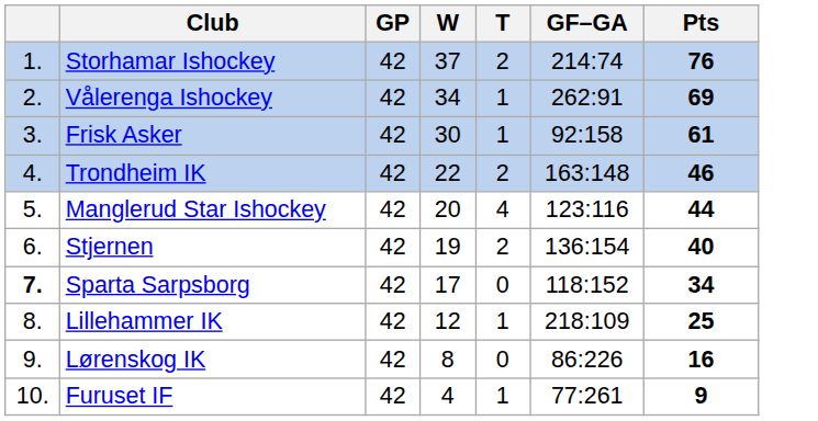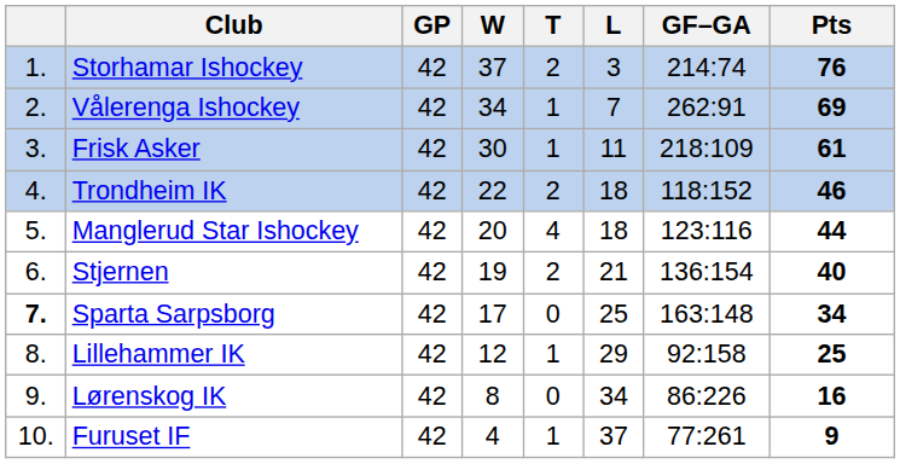+ column: L | 3 | 7 | 11 | 18 | 18 | 21 | 25 | 29 | 34 | 37
Frisk Asker | GF–GA: 92:158 -> 218:109
Trondheim IK | GF–GA: 163:148 -> 118:152
Sparta Sarpsborg | GF–GA: 118:152 -> 163:148
Lillehammer IK | GF–GA: 218:109 -> 92:158
